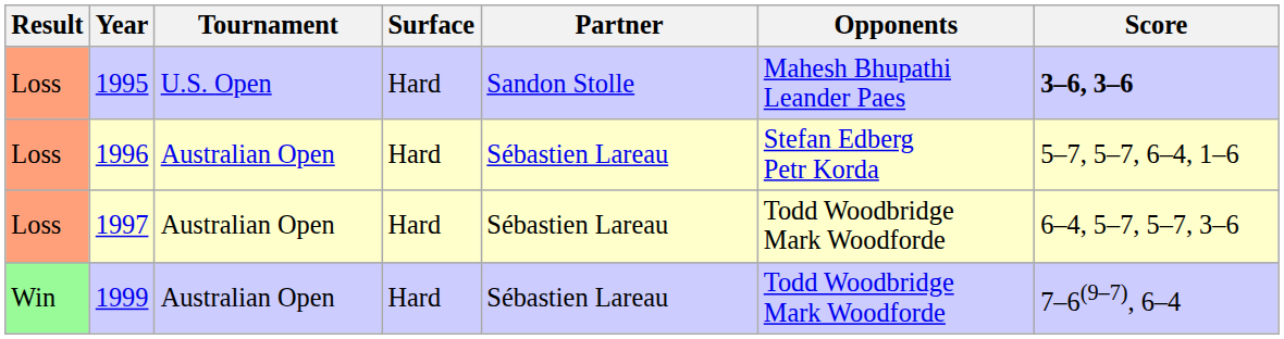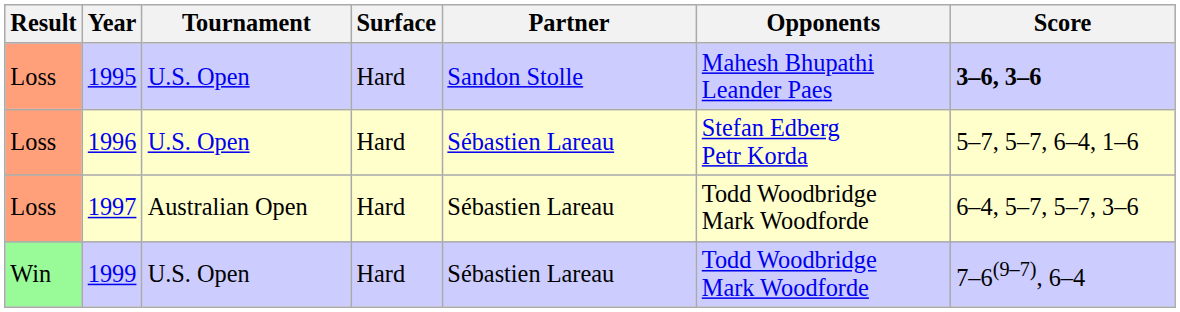1996 | Tournament: Australian Open -> U.S. Open
1999 | Tournament: Australian Open -> U.S. Open
